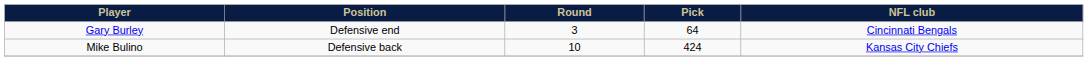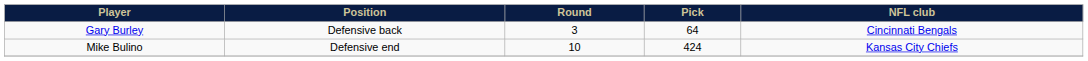Gary Burley | Position: Defensive end -> Defensive back
Mike Bulino | Position: Defensive back -> Defensive end
